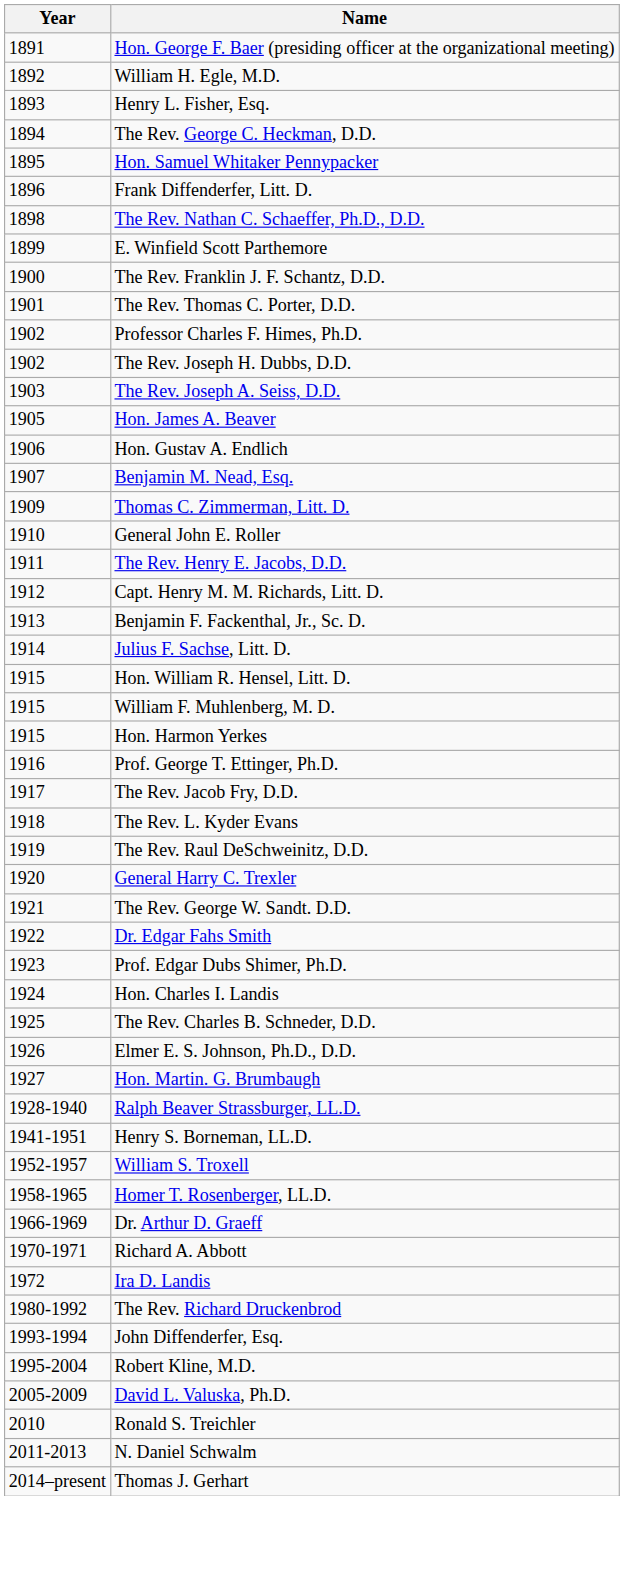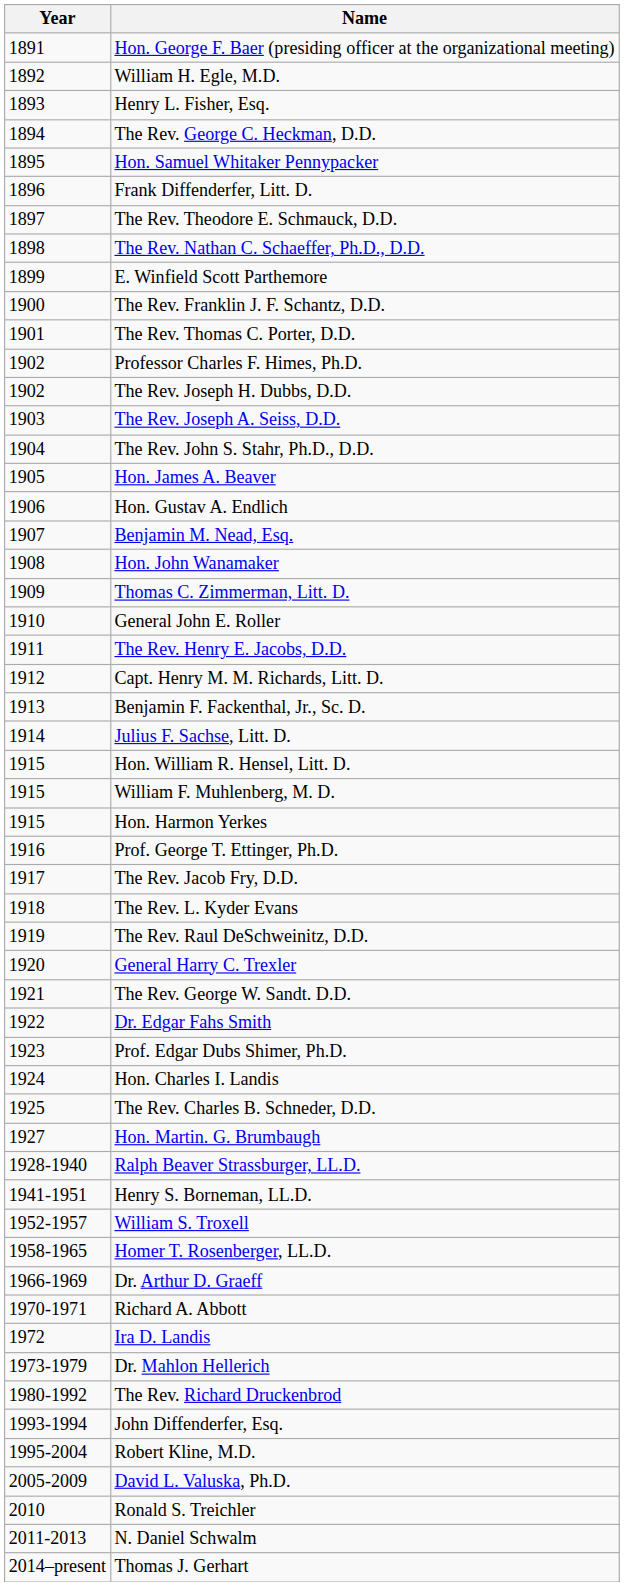+ row: 1897 | The Rev. Theodore E. Schmauck, D.D.
+ row: 1904 | The Rev. John S. Stahr, Ph.D., D.D.
+ row: 1908 | Hon. John Wanamaker
- row: 1926 | Elmer E. S. Johnson, Ph.D., D.D.
+ row: 1973-1979 | Dr. Mahlon Hellerich
